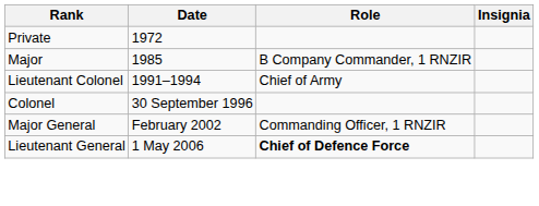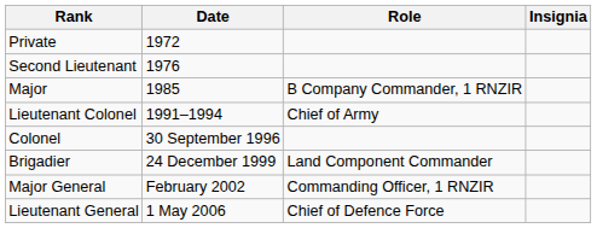+ row: Second Lieutenant | 1976
+ row: Brigadier | 24 December 1999 | Land Component Commander
Lieutenant General | Role: bold -> normal
